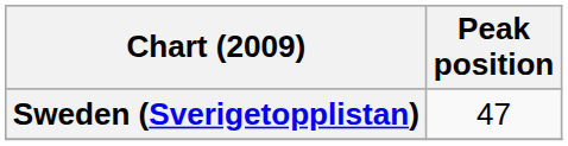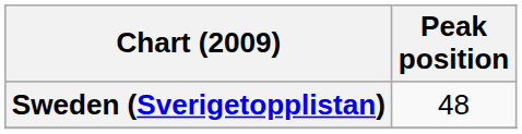Sweden (Sverigetopplistan) | Peak position: 47 -> 48
